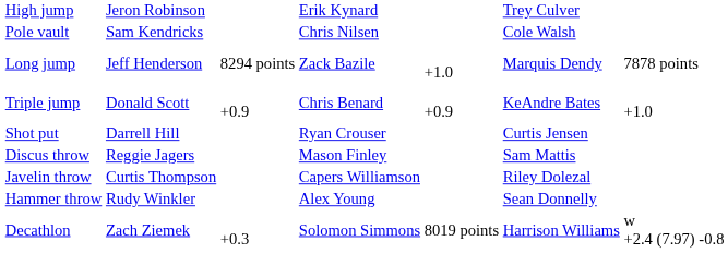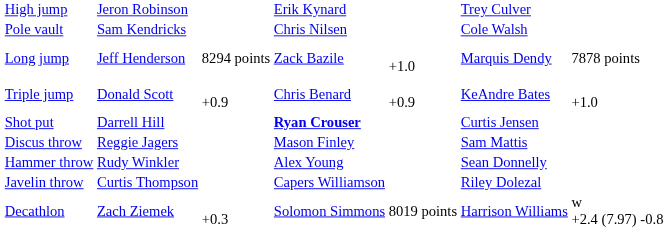Shot put | column 4: normal -> bold
rows swapped: Hammer throw <-> Javelin throw
